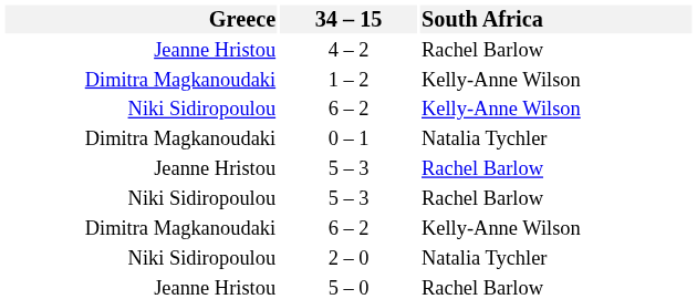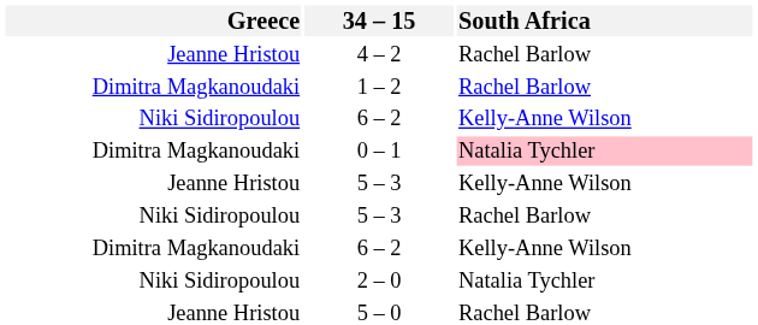1 – 2 | South Africa: Kelly-Anne Wilson -> Rachel Barlow
0 – 1 | South Africa: no background -> pink background
Jeanne Hristou / 5 – 3 | South Africa: Rachel Barlow -> Kelly-Anne Wilson
